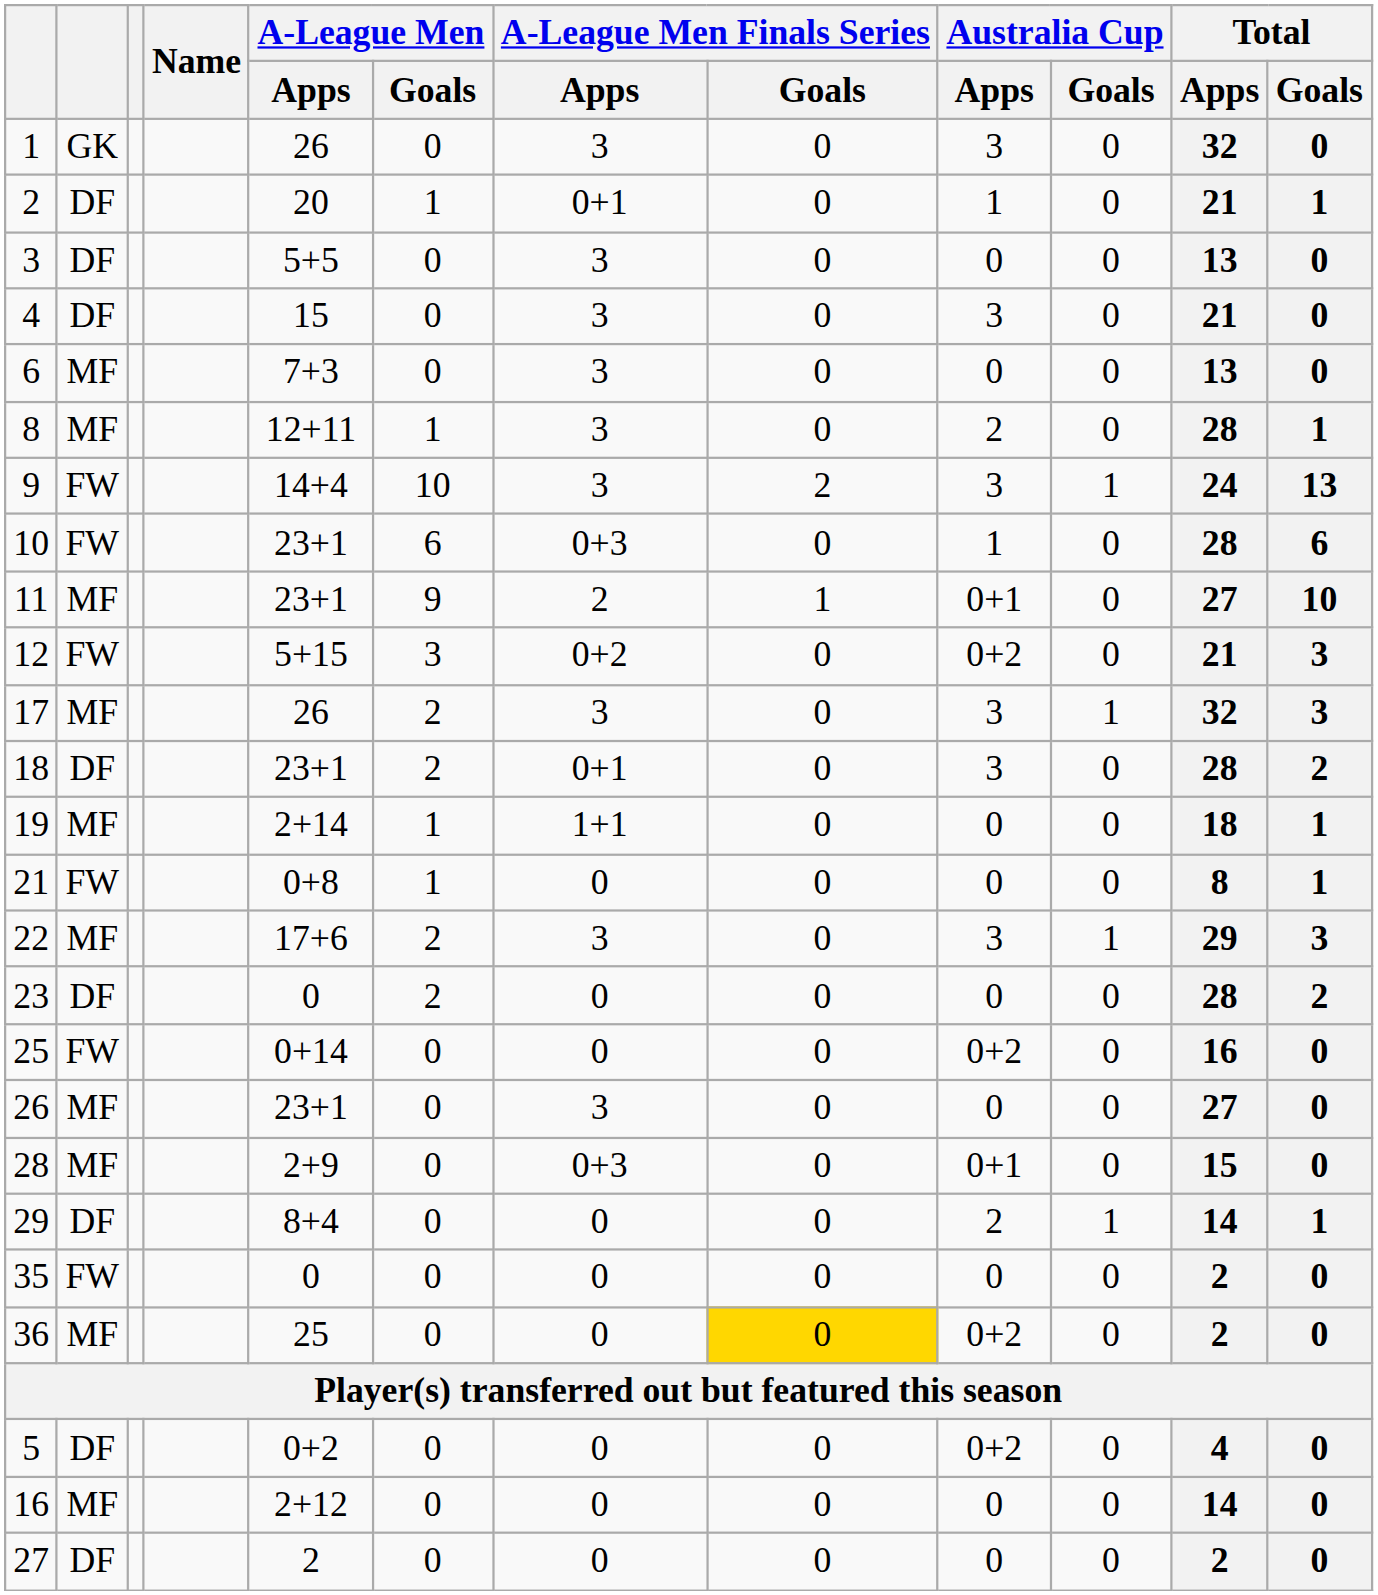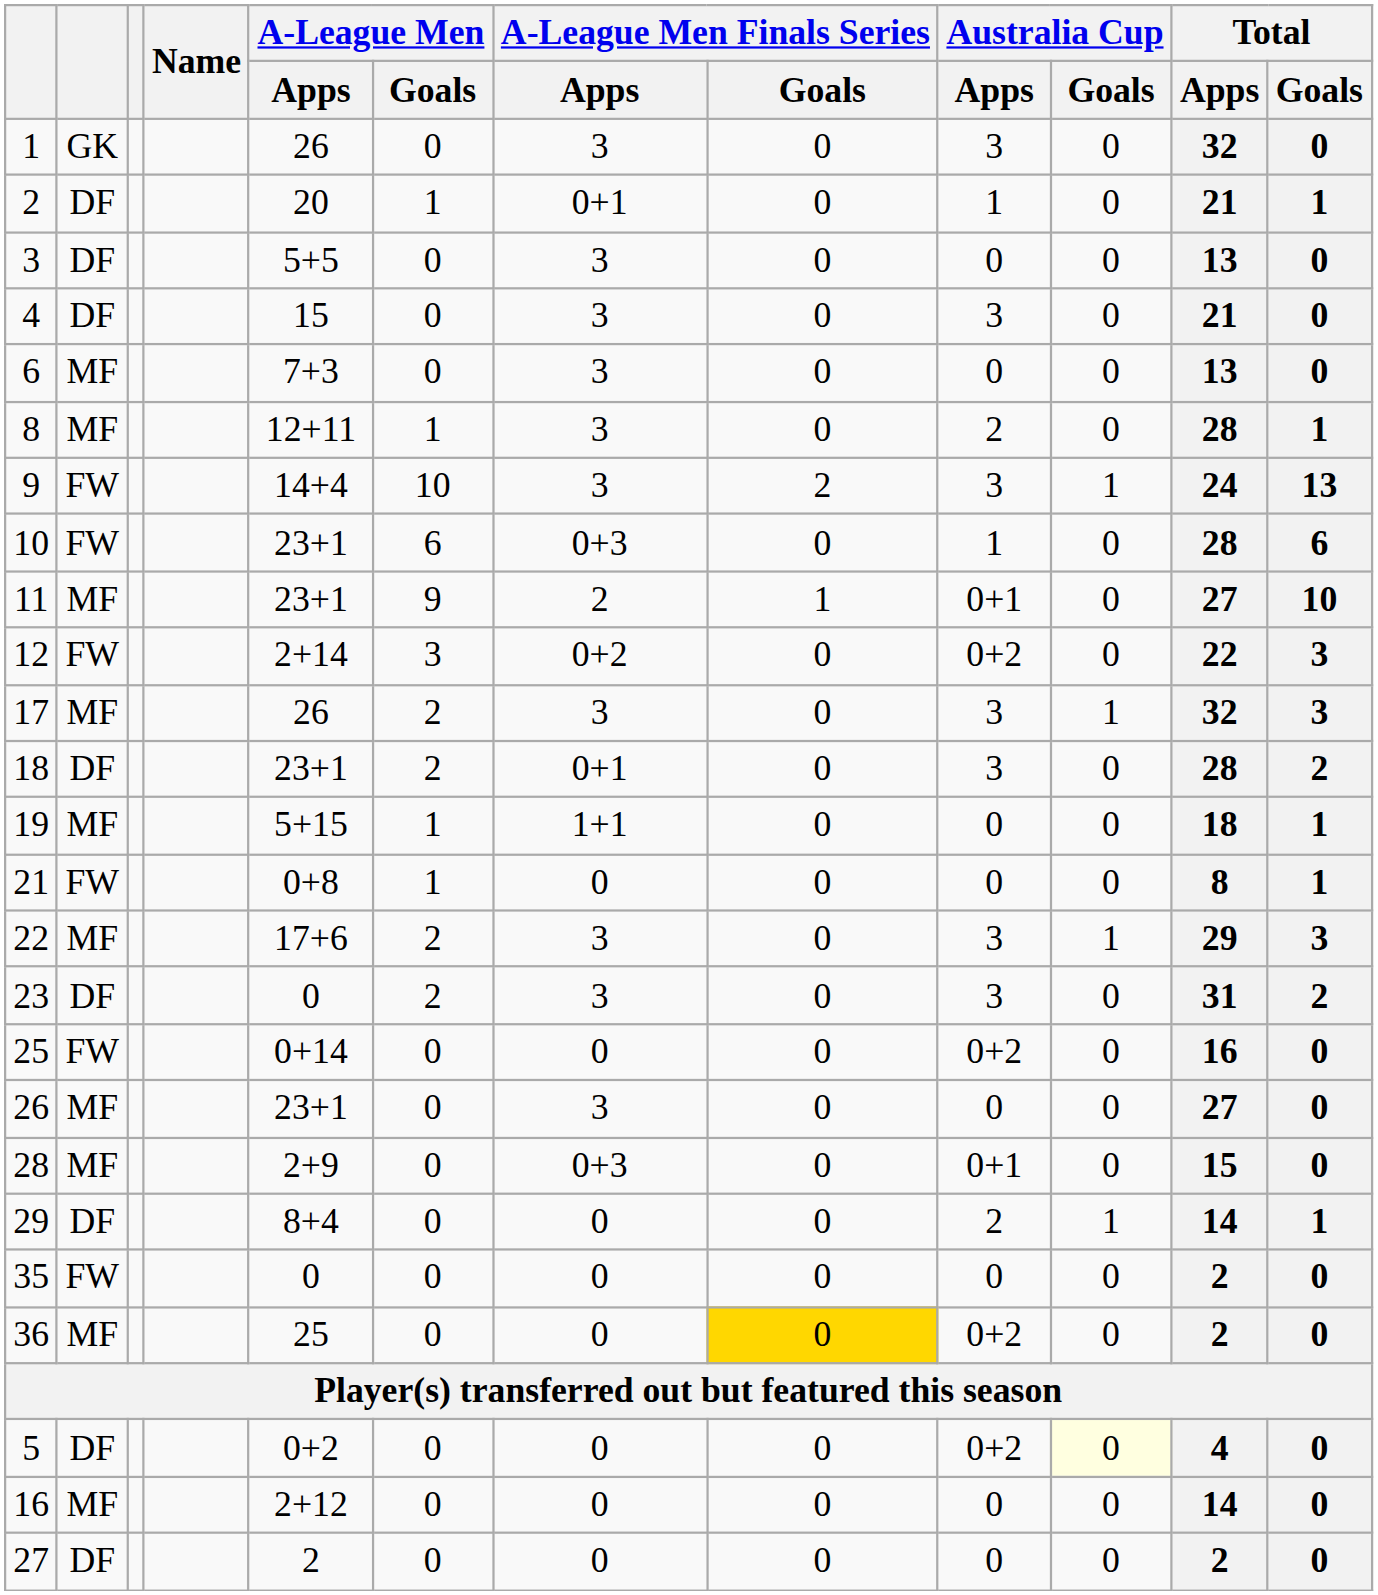12 | A-League Men / Apps: 5+15 -> 2+14
12 | Total / Apps: 21 -> 22
19 | A-League Men / Apps: 2+14 -> 5+15
23 | A-League Men Finals Series / Apps: 0 -> 3
23 | Australia Cup / Apps: 0 -> 3
23 | Total / Apps: 28 -> 31
5 | Australia Cup / Goals: no background -> lightyellow background
